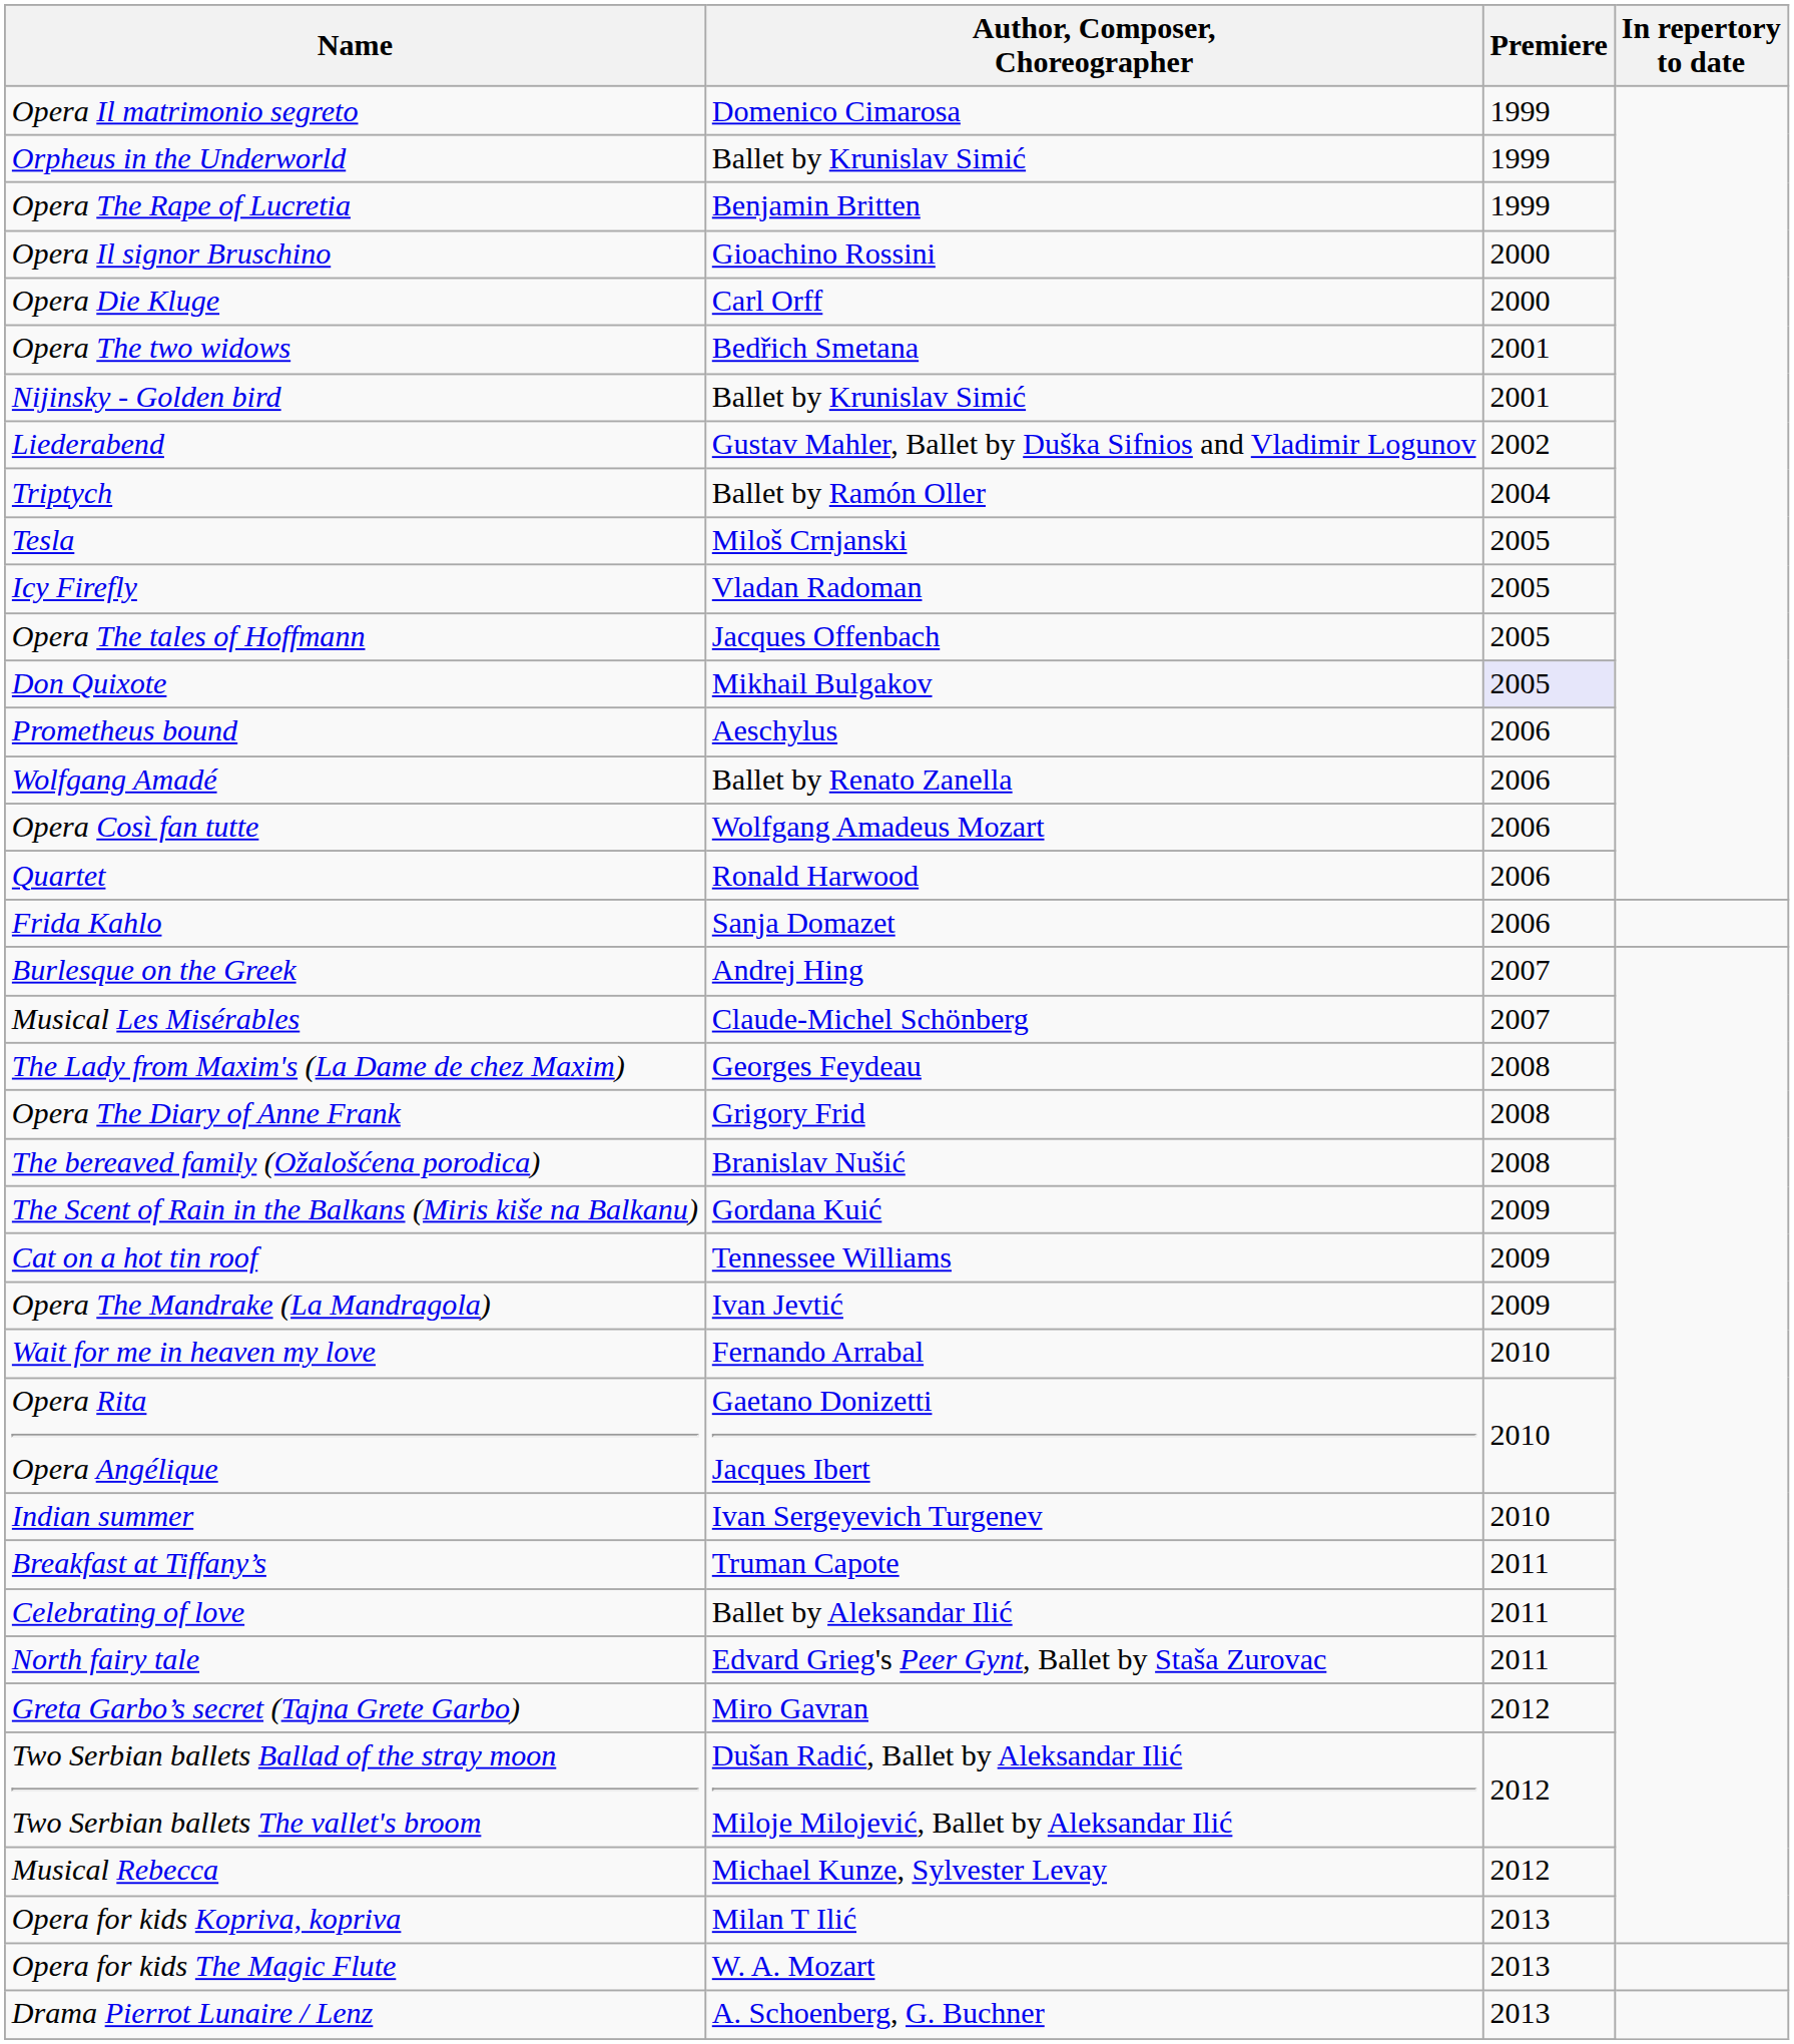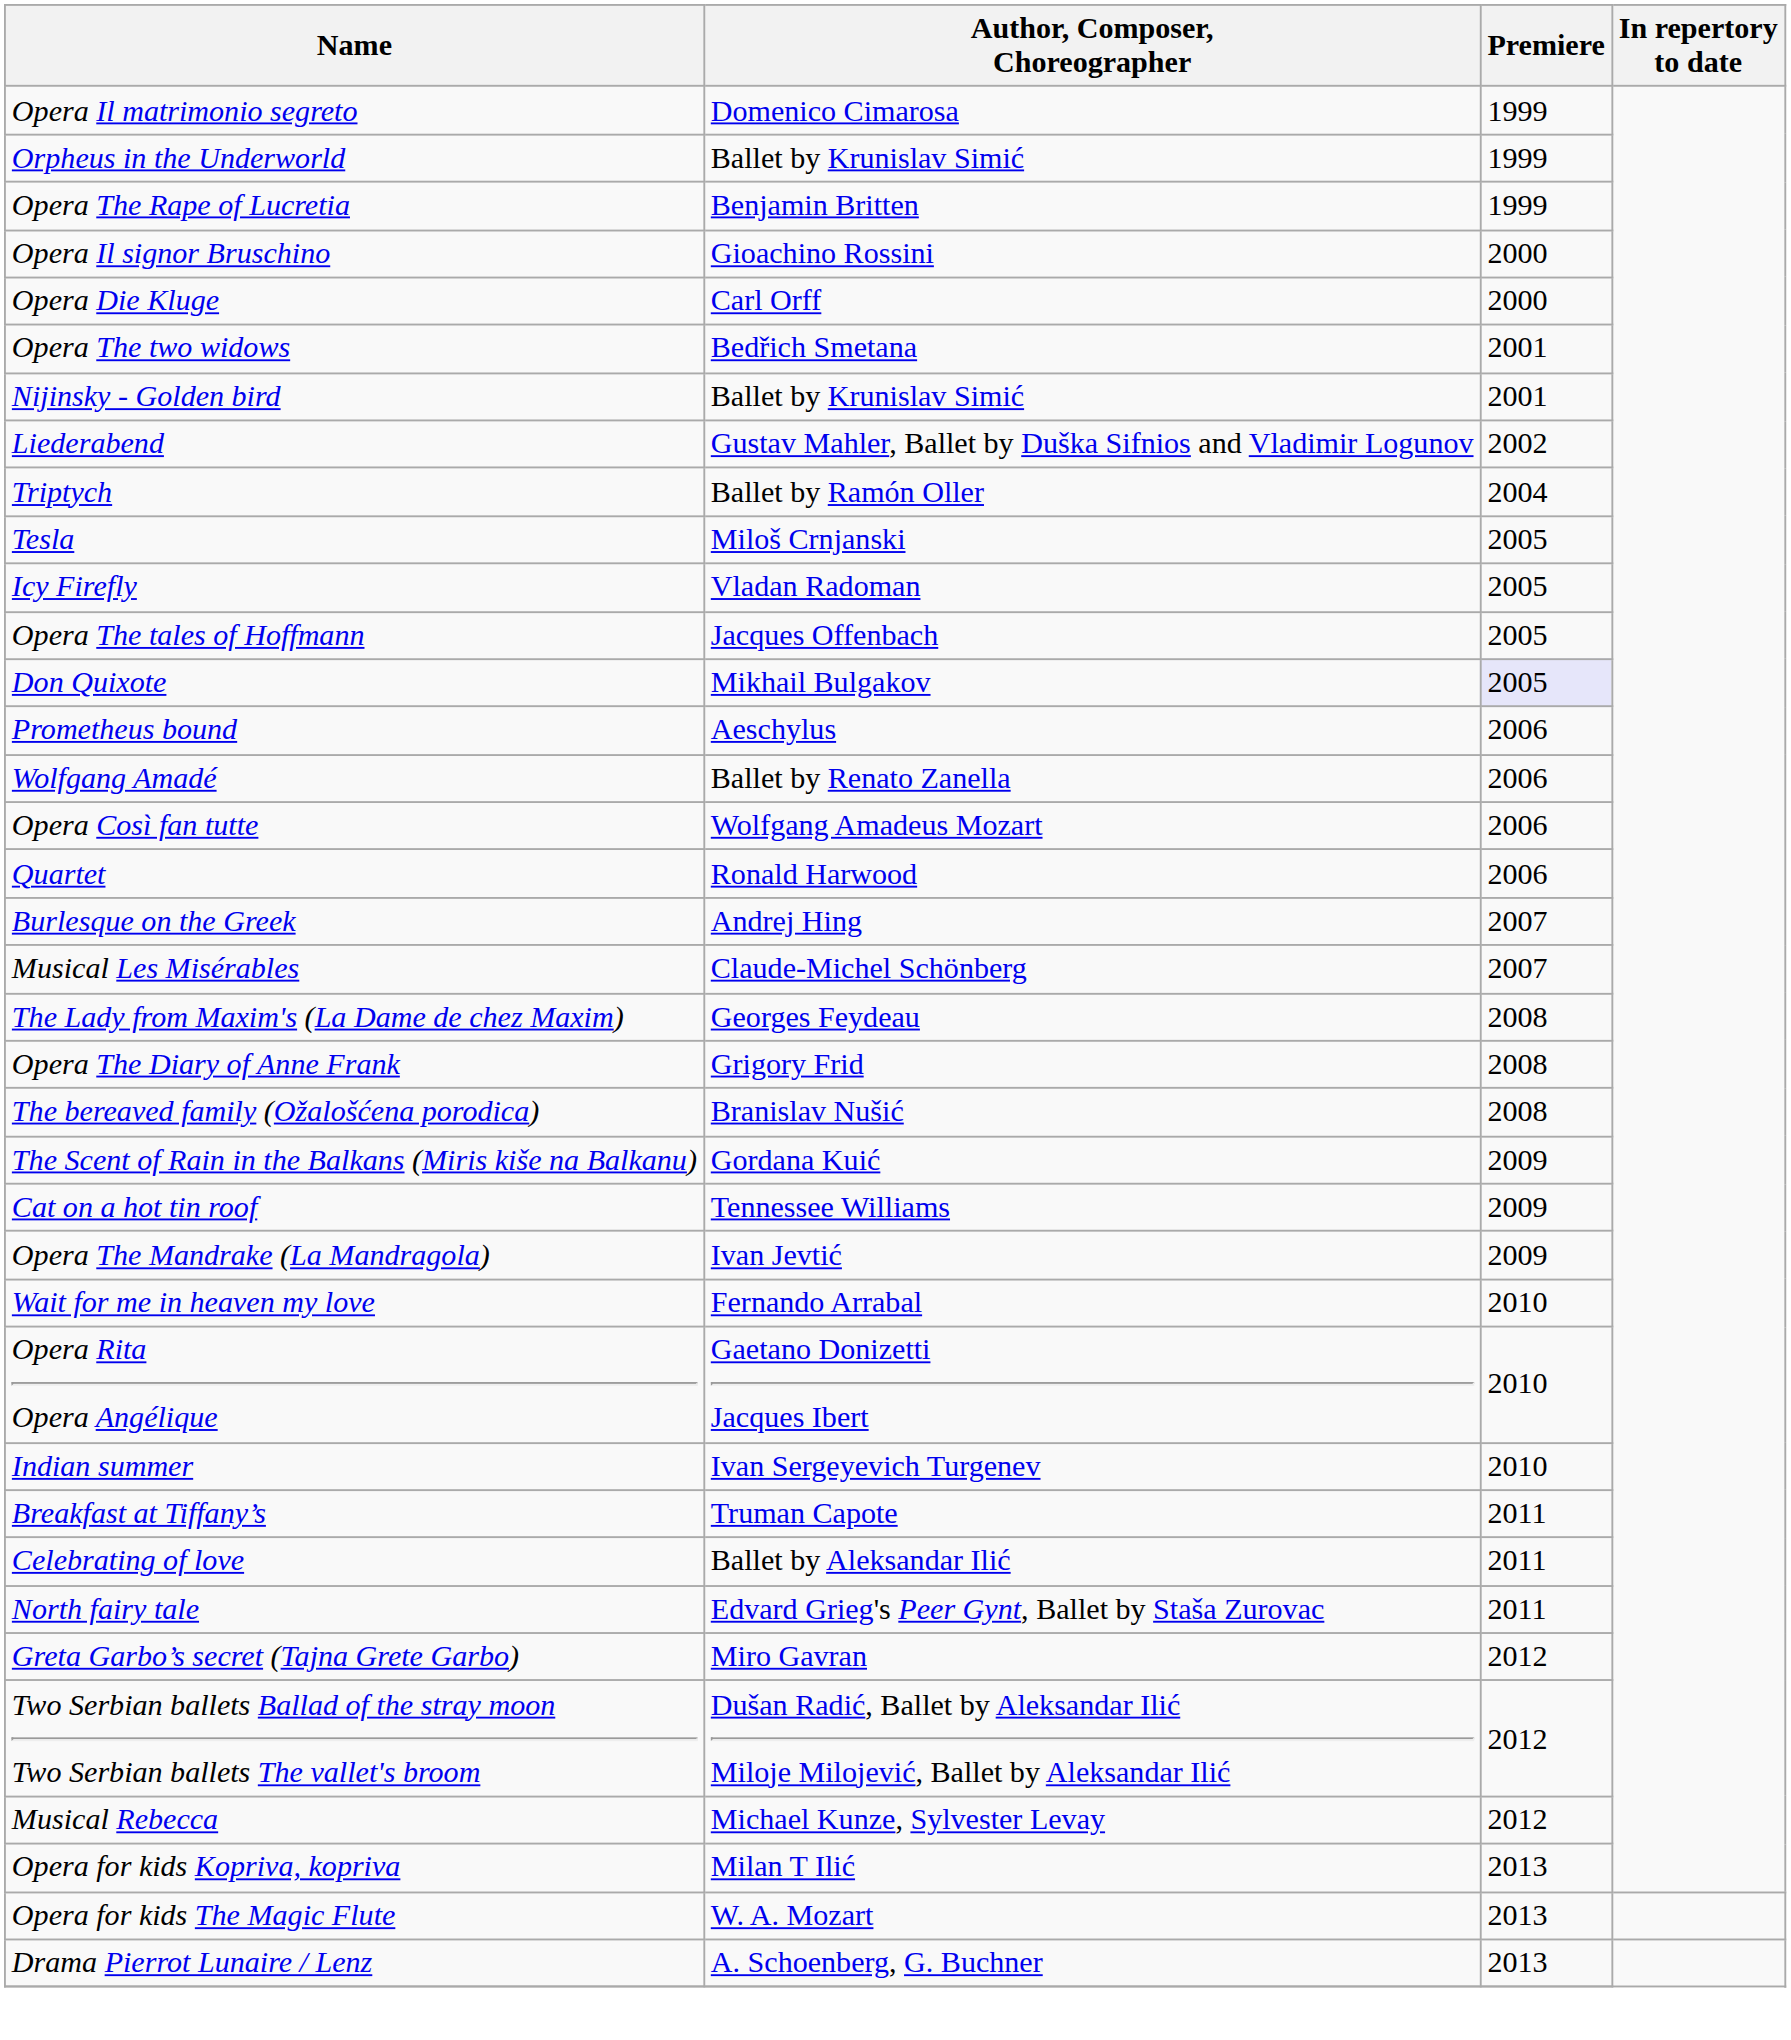- row: Frida Kahlo | Sanja Domazet | 2006
